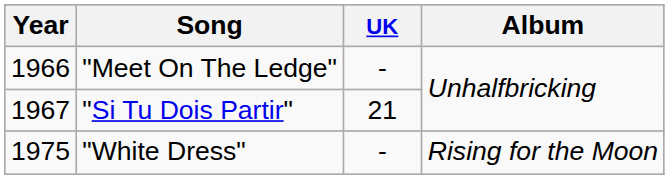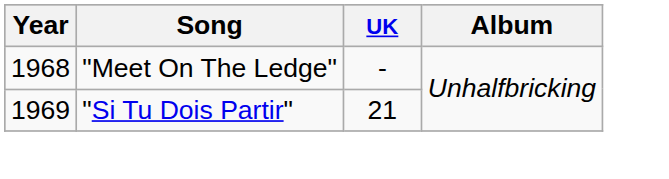"Meet On The Ledge" | Year: 1966 -> 1968
"Si Tu Dois Partir" | Year: 1967 -> 1969
- row: 1975 | "White Dress" | - | Rising for the Moon
